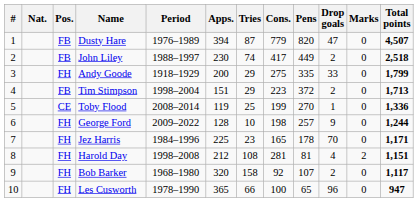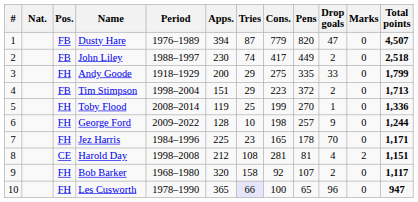Toby Flood | Pos.: CE -> FH
Harold Day | Pos.: FH -> CE
Les Cusworth | Tries: no background -> lavender background
